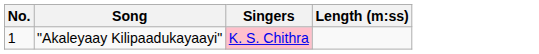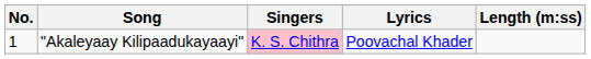+ column: Lyrics | Poovachal Khader
